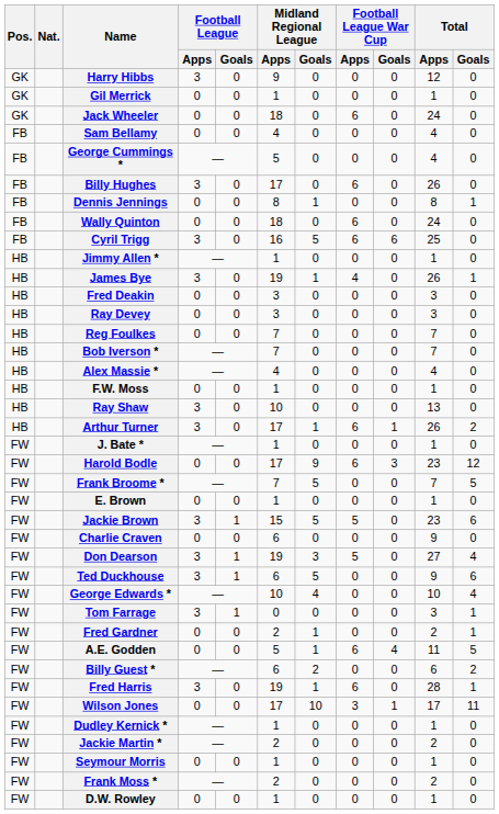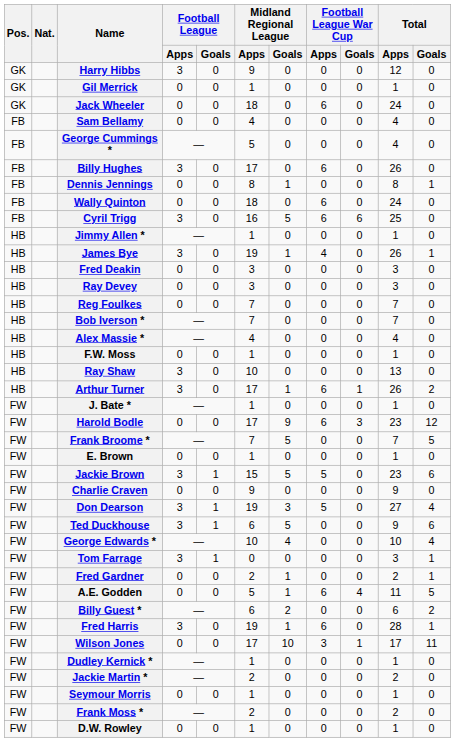Charlie Craven | Midland Regional League / Apps: 6 -> 9
